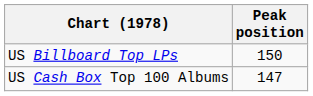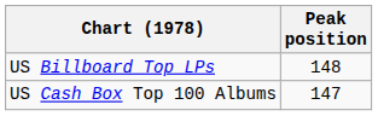US Billboard Top LPs | Peak position: 150 -> 148
